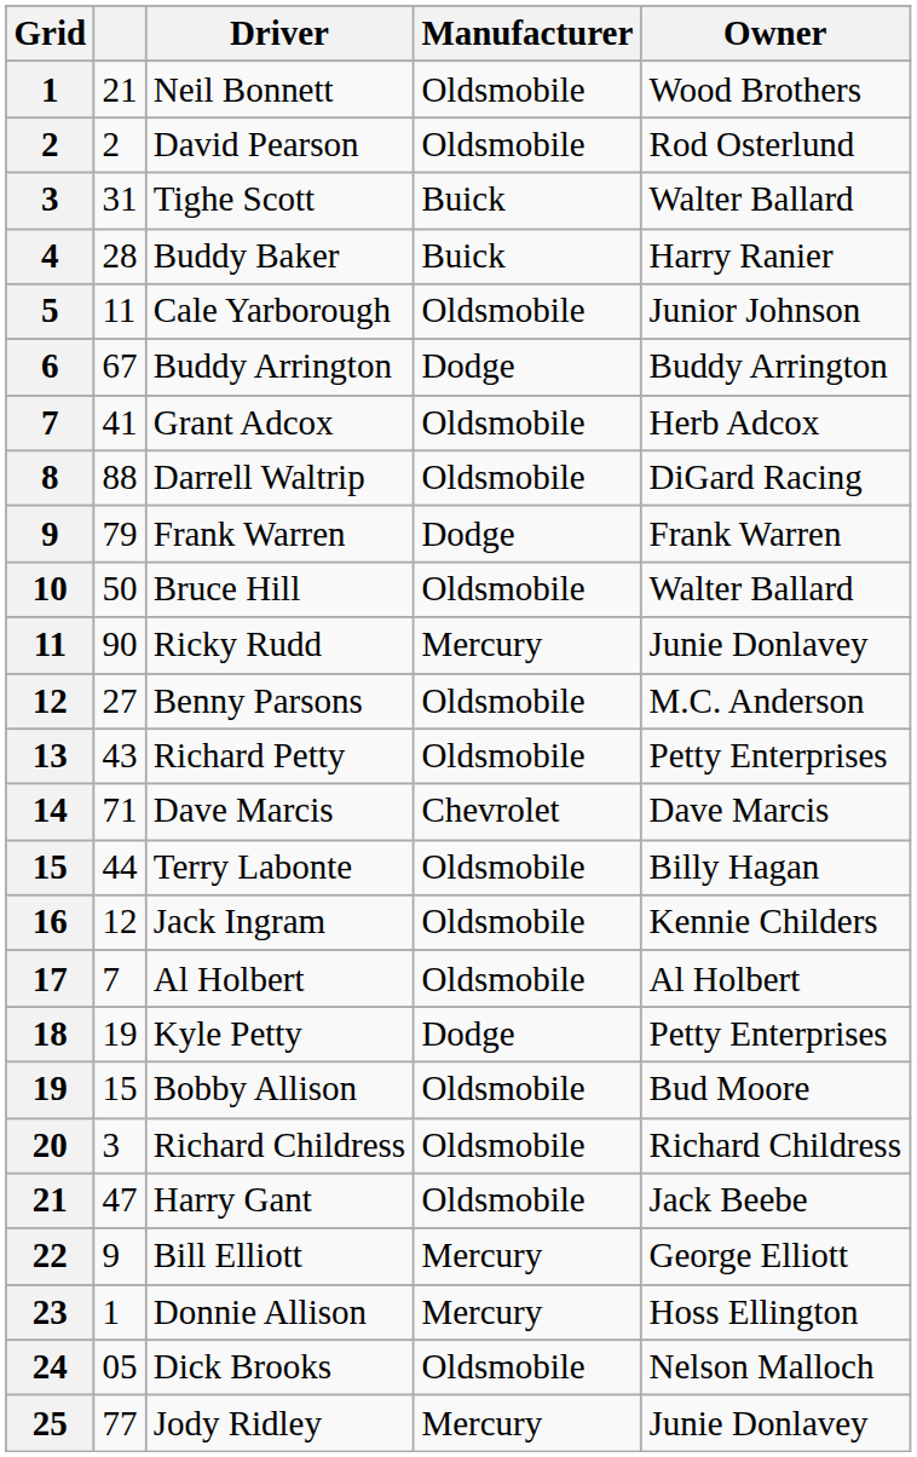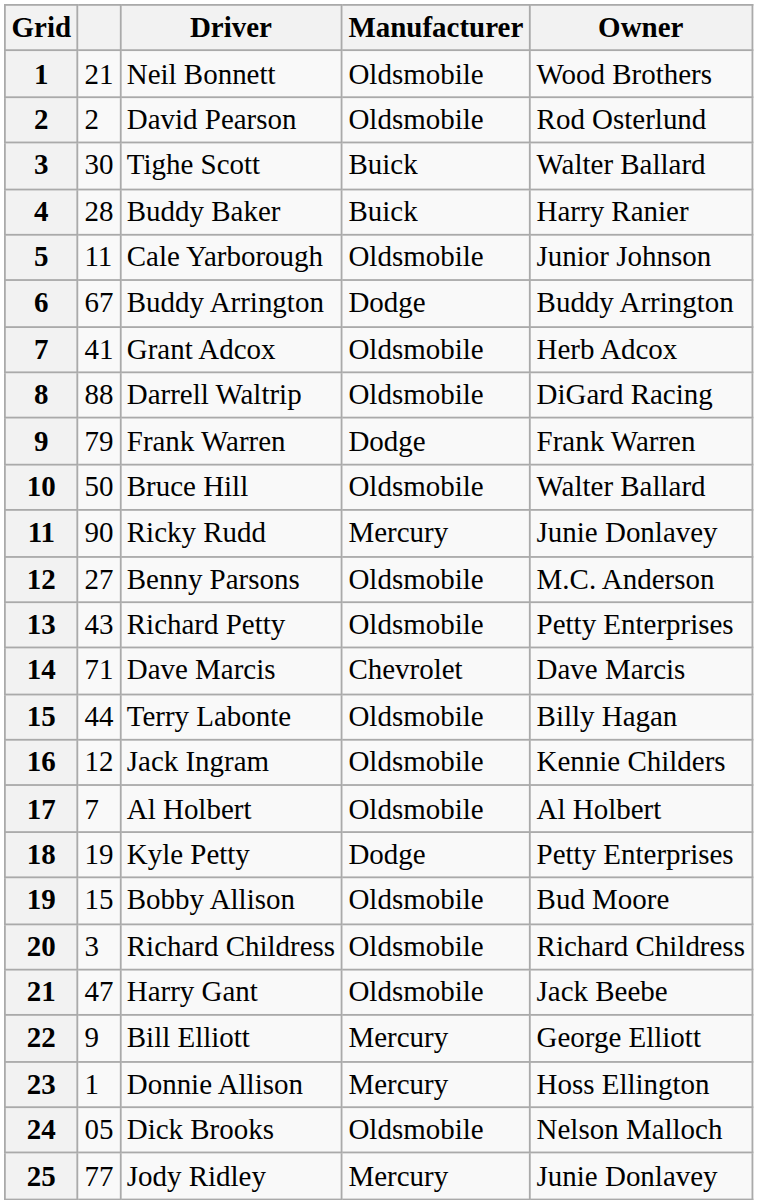Tighe Scott | column 2: 31 -> 30
